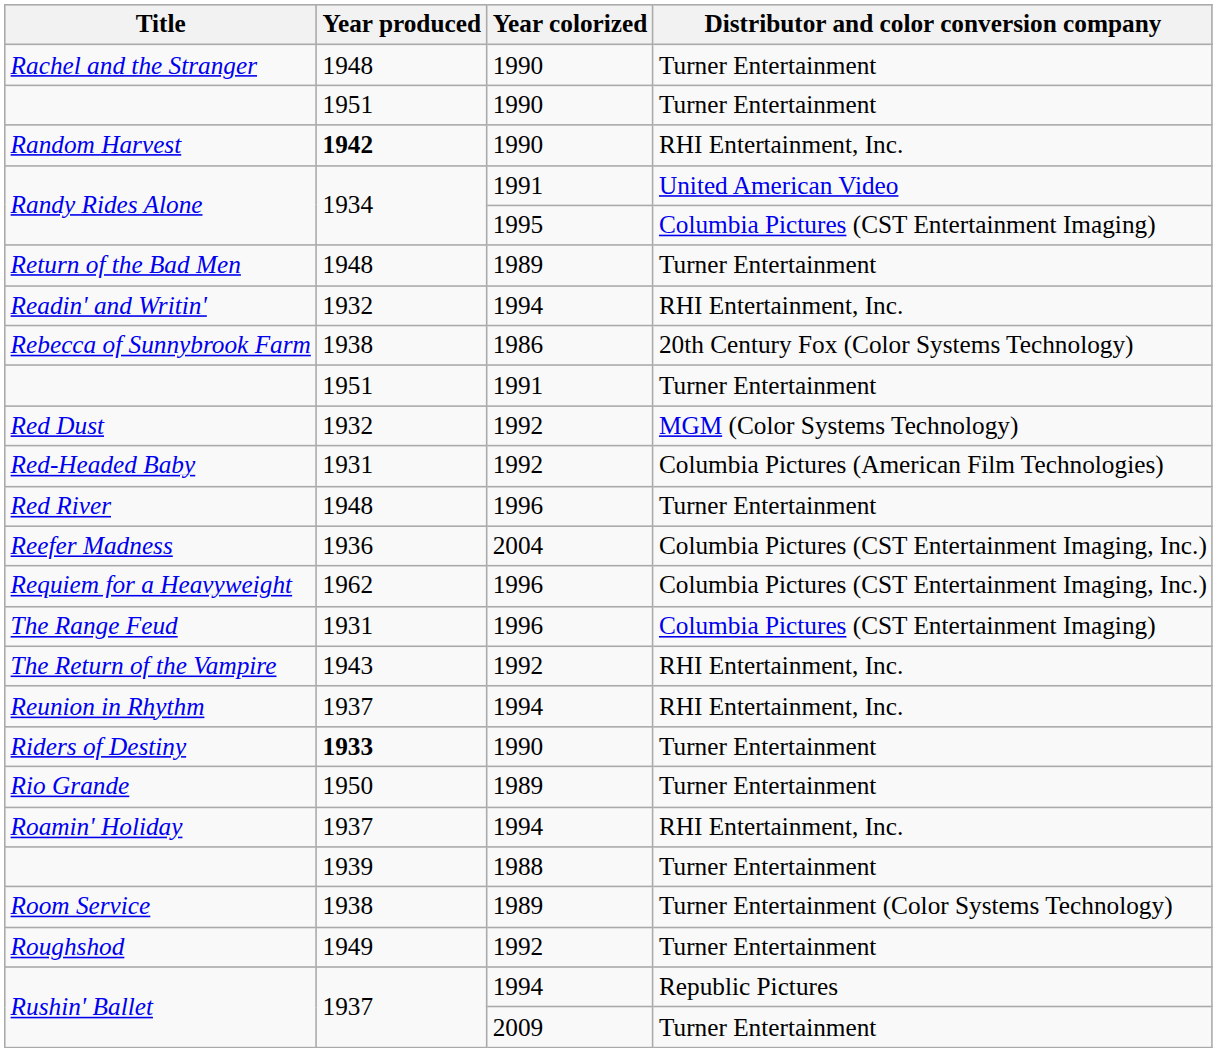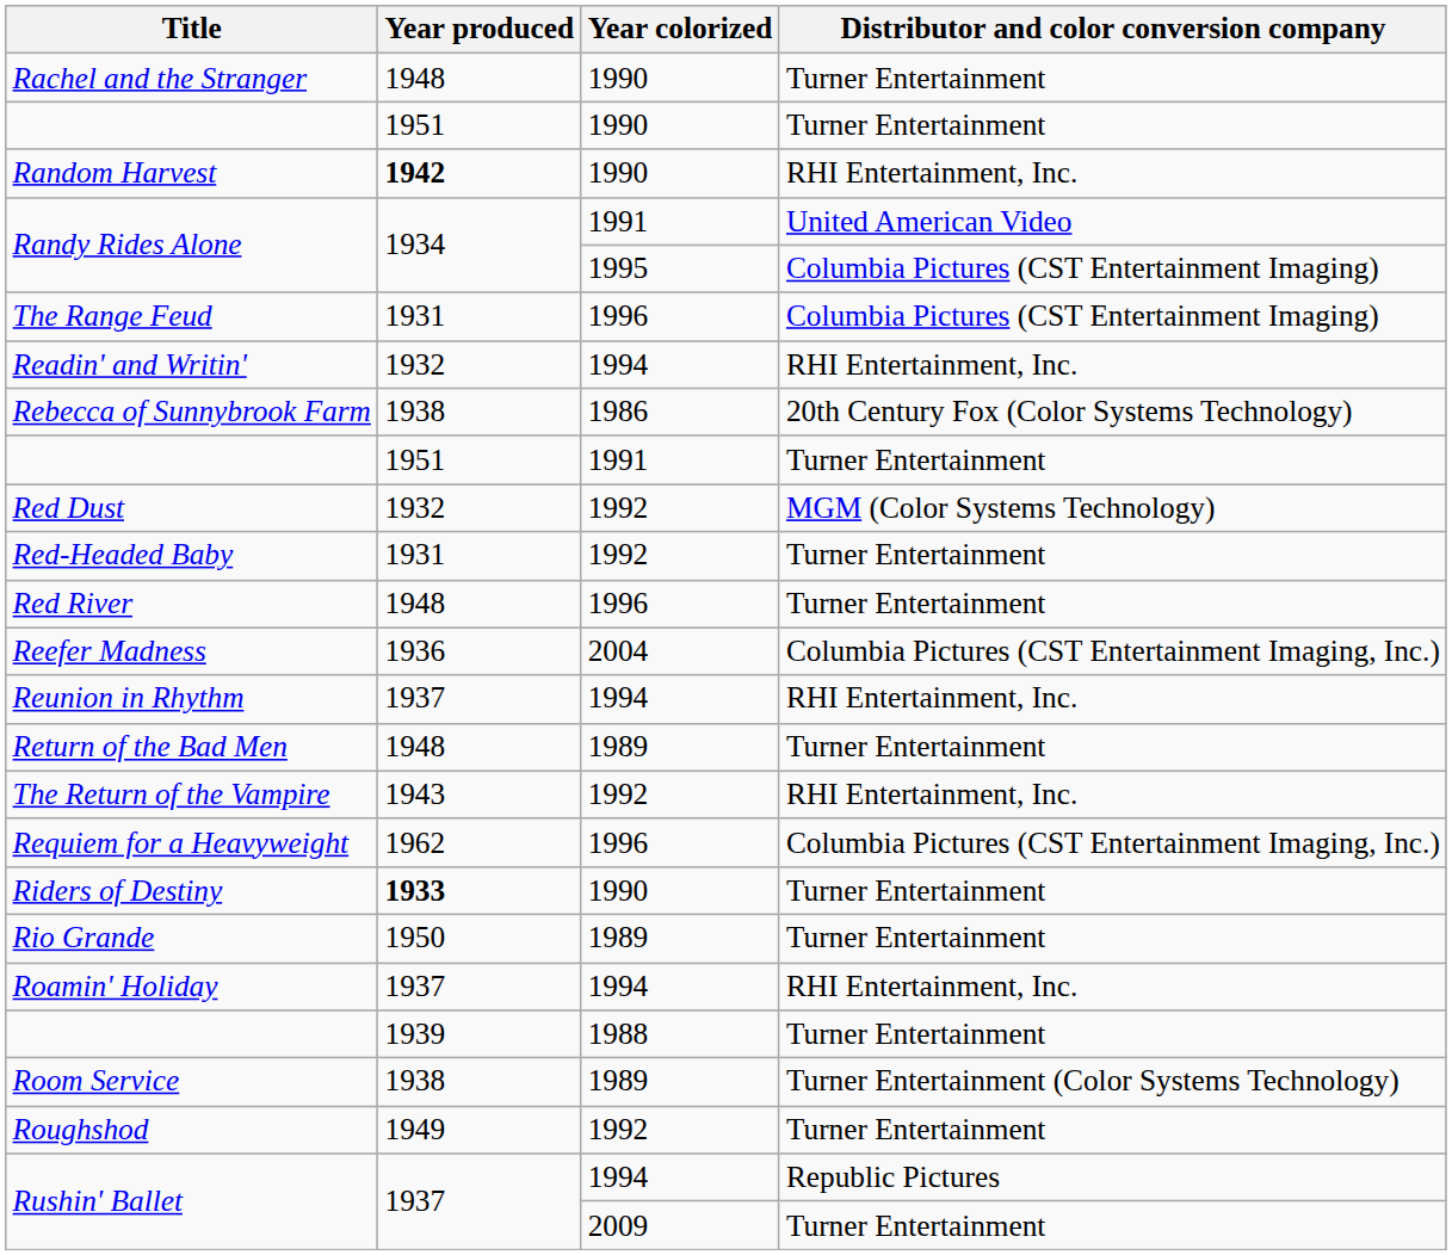rows swapped: The Range Feud <-> Return of the Bad Men
Red-Headed Baby | Distributor and color conversion company: Columbia Pictures (American Film Technologies) -> Turner Entertainment
rows swapped: Requiem for a Heavyweight <-> Reunion in Rhythm
